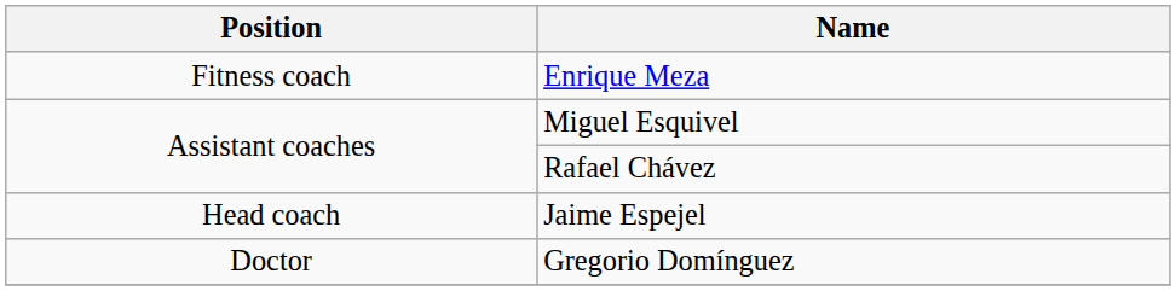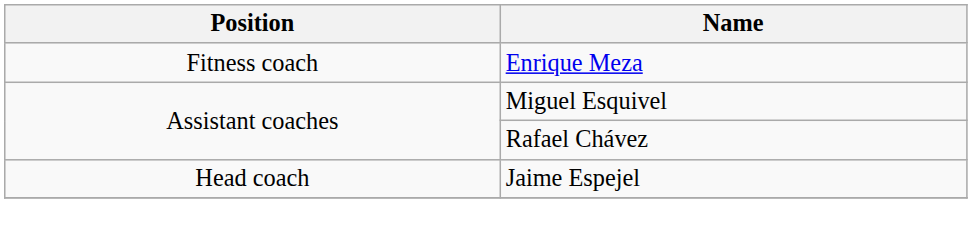- row: Doctor | Gregorio Domínguez
